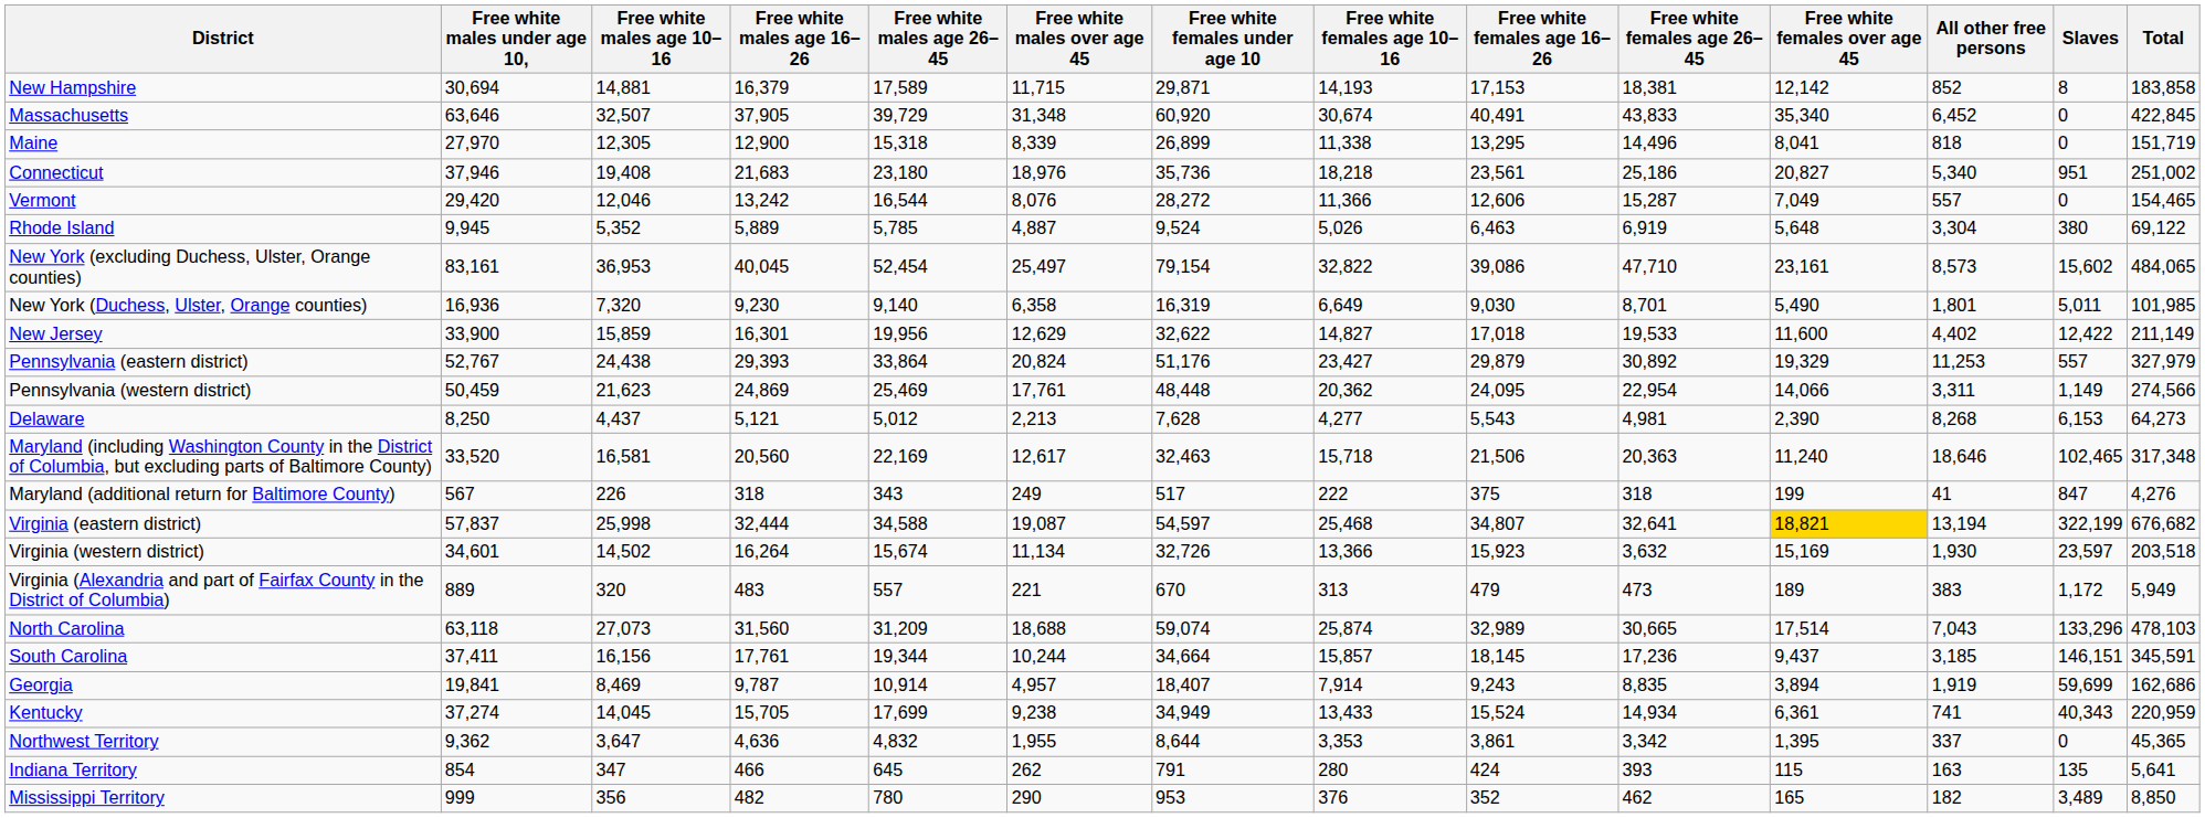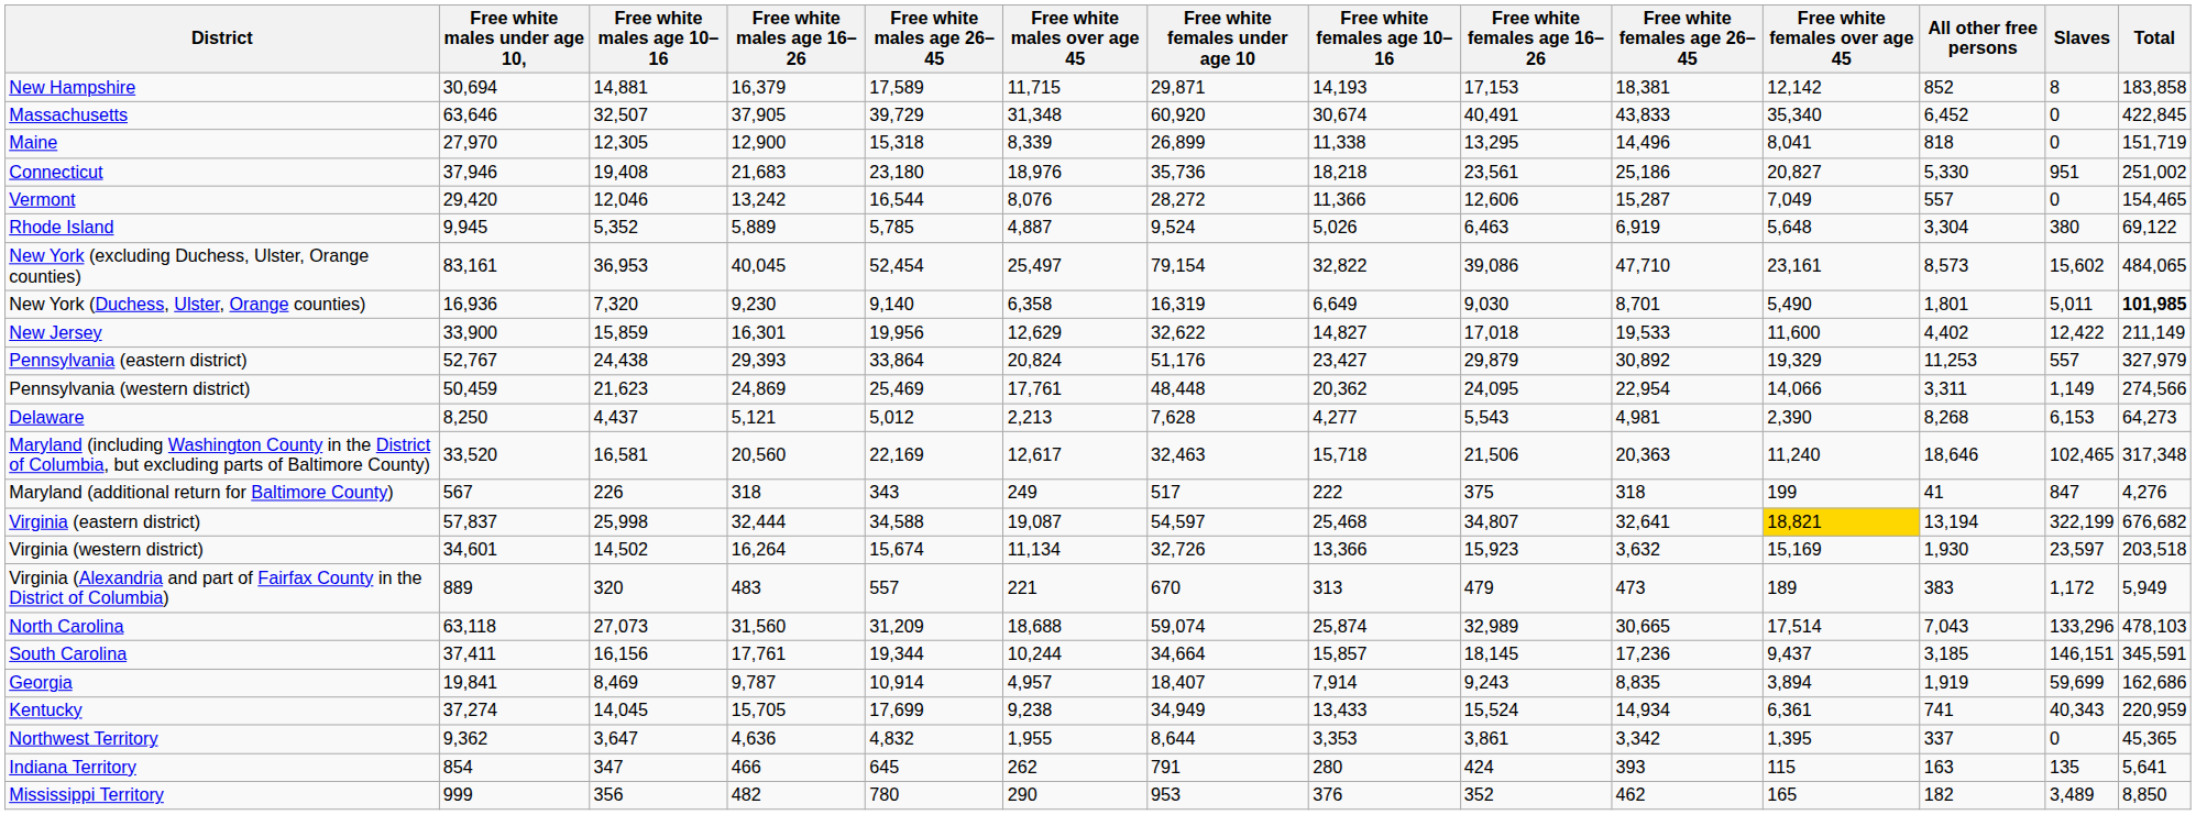Connecticut | All other free persons: 5,340 -> 5,330
New York (Duchess, Ulster, Orange counties) | Total: normal -> bold
